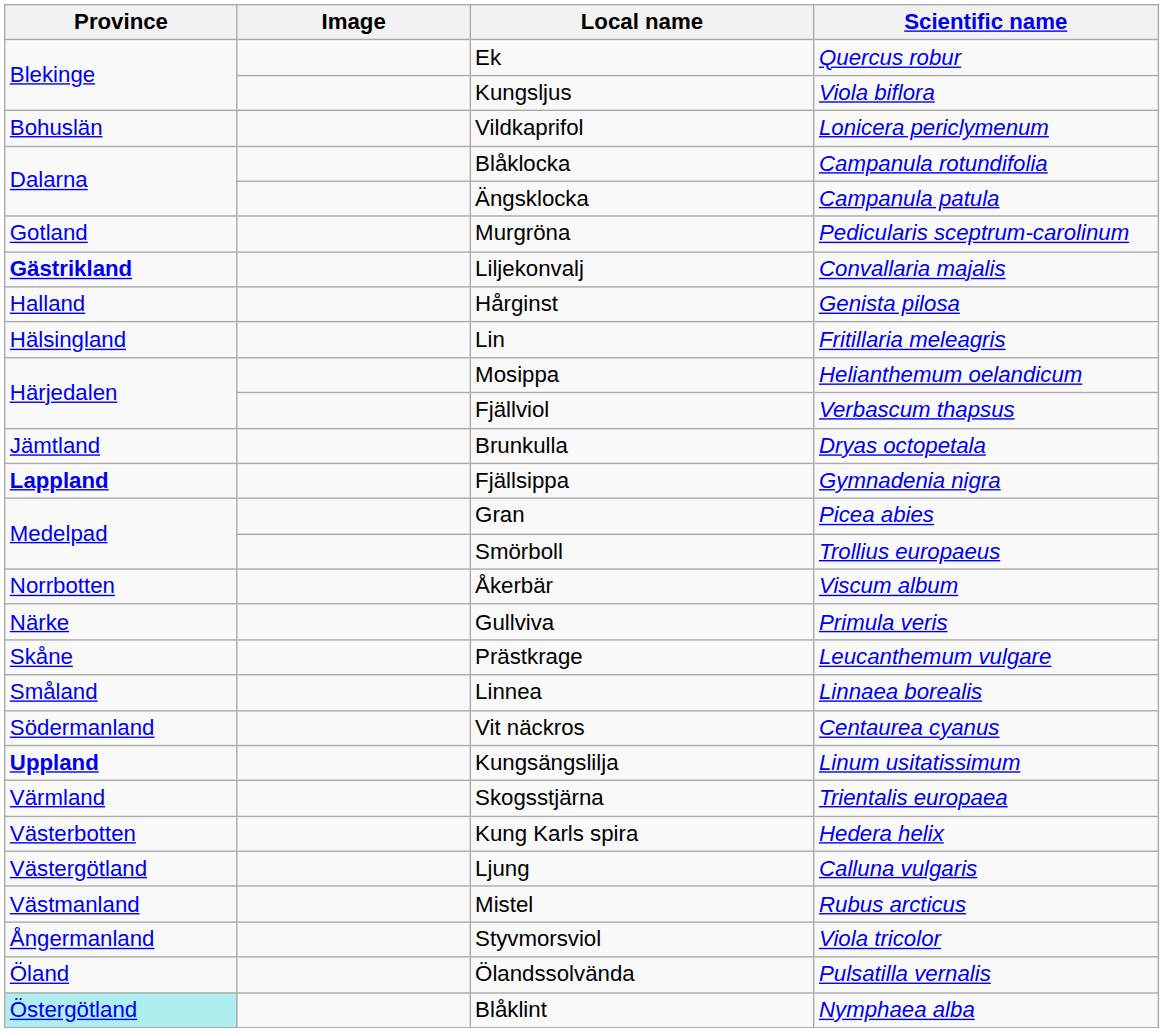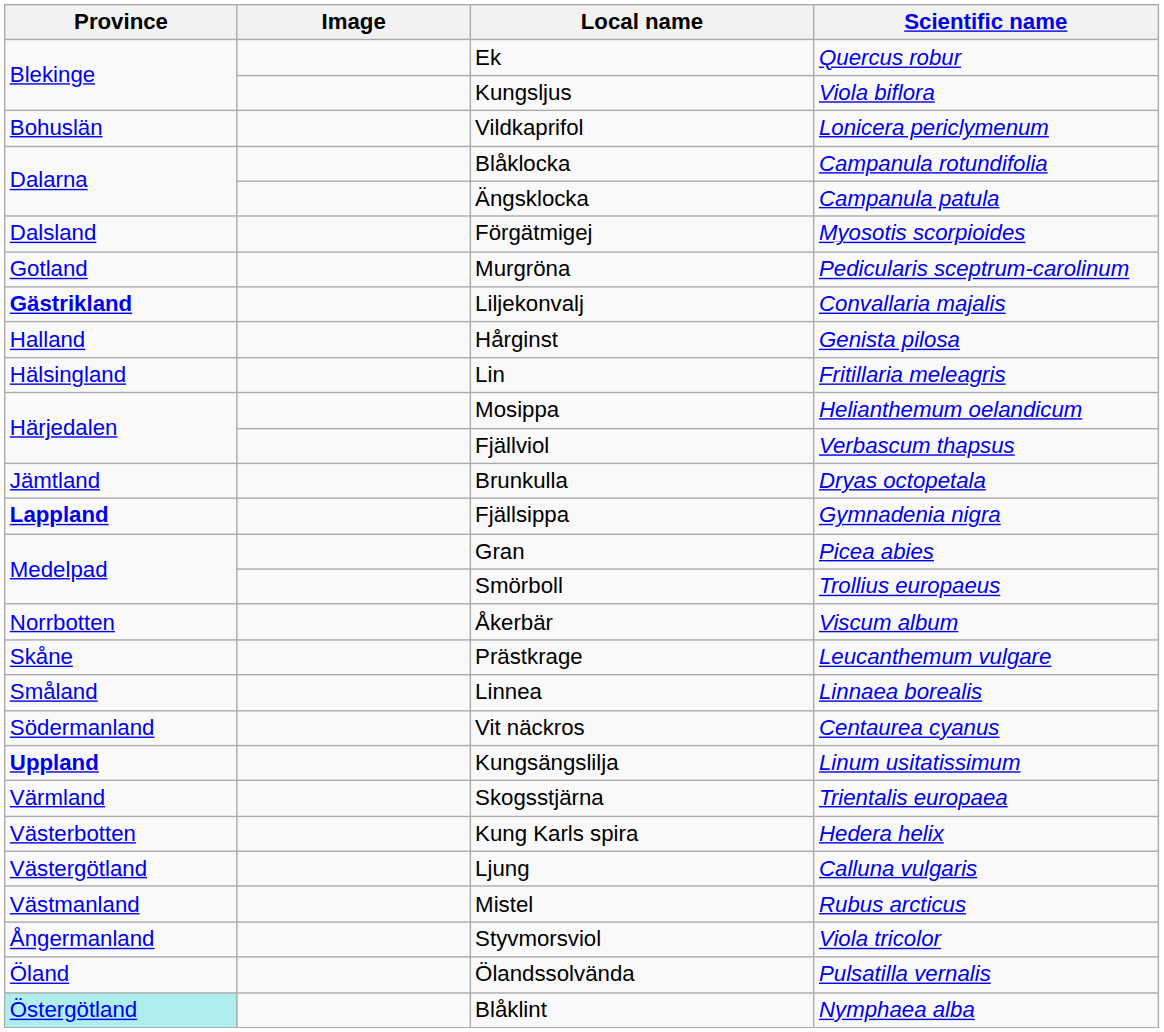+ row: Dalsland | Förgätmigej | Myosotis scorpioides
- row: Närke | Gullviva | Primula veris
